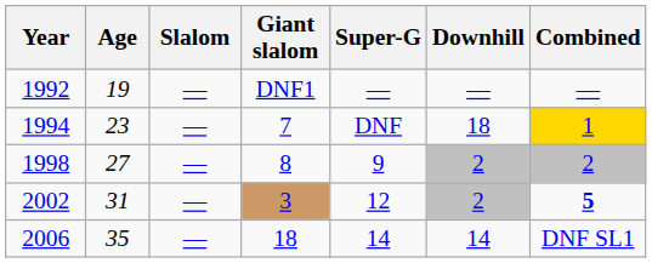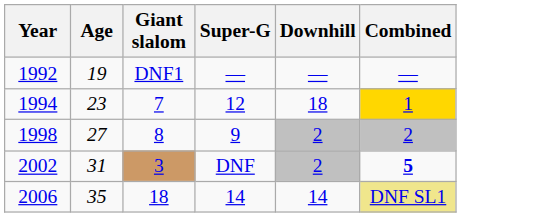- column: Slalom | — | — | — | — | —
1994 | Super-G: DNF -> 12
2002 | Super-G: 12 -> DNF
2006 | Combined: no background -> khaki background
